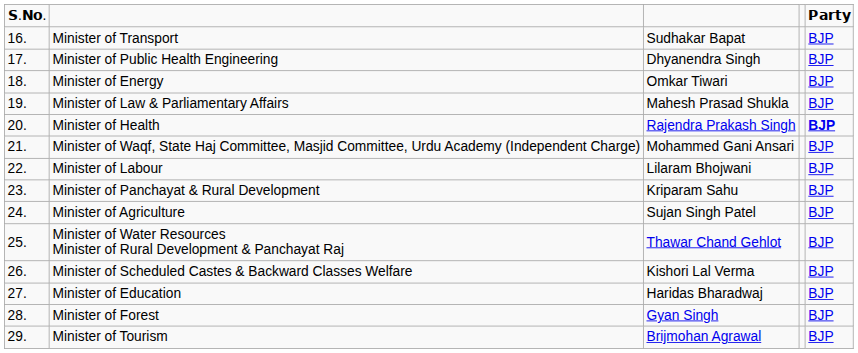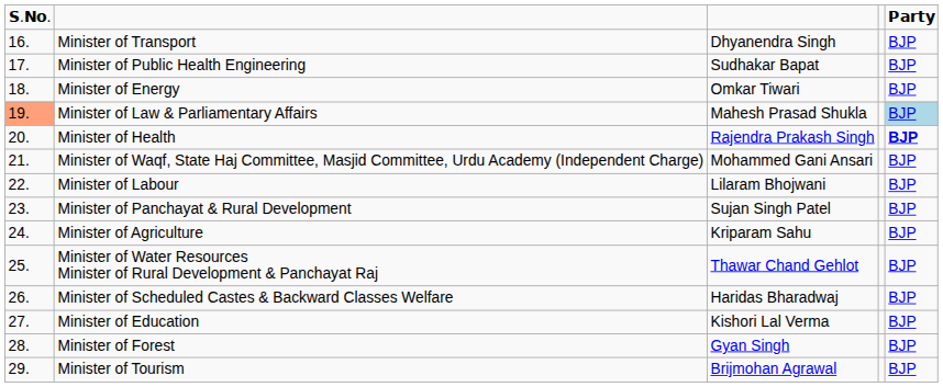Minister of Transport | column 3: Sudhakar Bapat -> Dhyanendra Singh
Minister of Public Health Engineering | column 3: Dhyanendra Singh -> Sudhakar Bapat
Minister of Law & Parliamentary Affairs | column 1: no background -> lightsalmon background
Minister of Law & Parliamentary Affairs | column 5: no background -> lightblue background
Minister of Panchayat & Rural Development | column 3: Kriparam Sahu -> Sujan Singh Patel
Minister of Agriculture | column 3: Sujan Singh Patel -> Kriparam Sahu
Minister of Scheduled Castes & Backward Classes Welfare | column 3: Kishori Lal Verma -> Haridas Bharadwaj
Minister of Education | column 3: Haridas Bharadwaj -> Kishori Lal Verma
